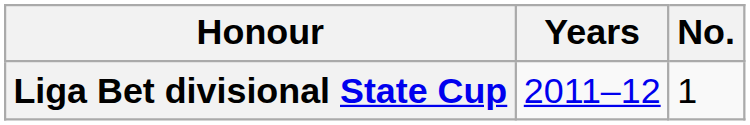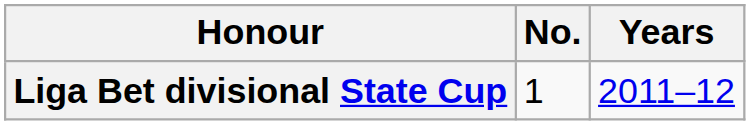columns swapped: No. <-> Years
